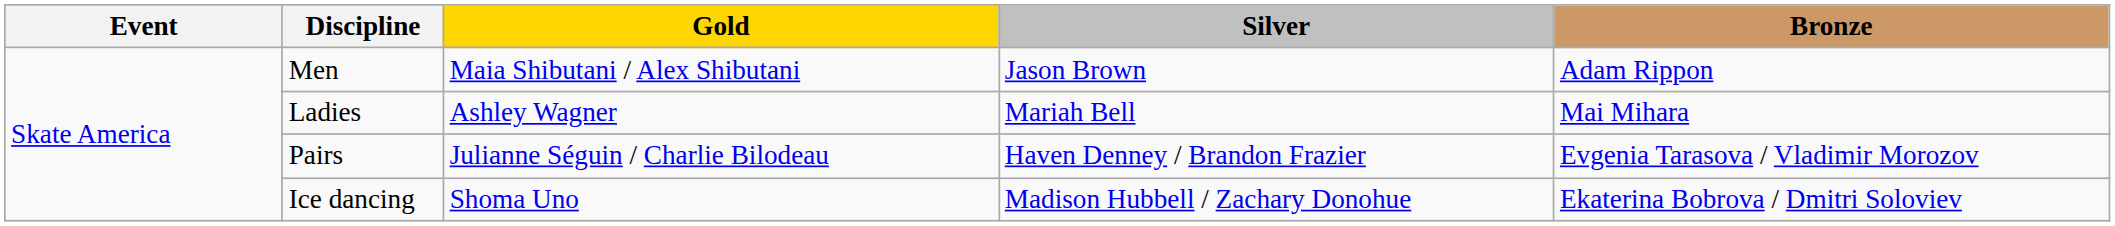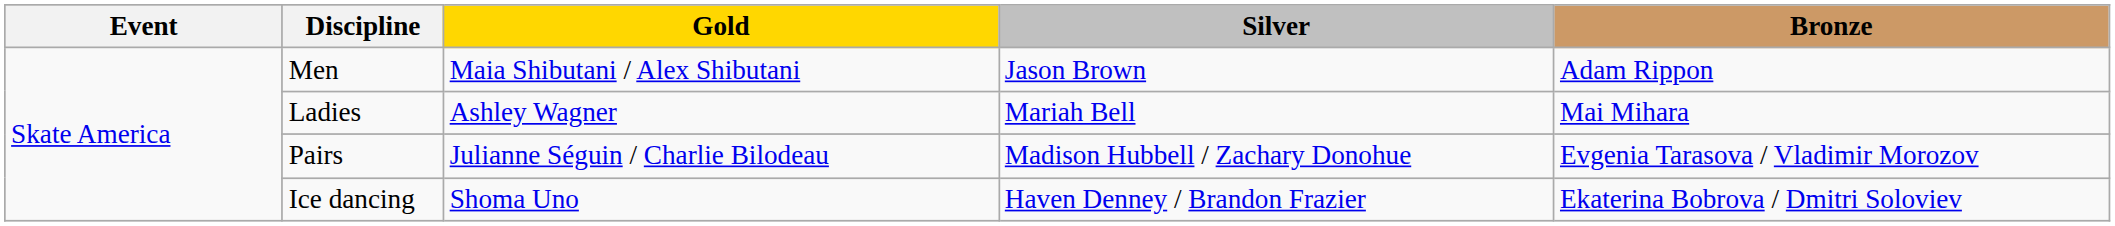Pairs | Silver: Haven Denney / Brandon Frazier -> Madison Hubbell / Zachary Donohue
Ice dancing | Silver: Madison Hubbell / Zachary Donohue -> Haven Denney / Brandon Frazier
